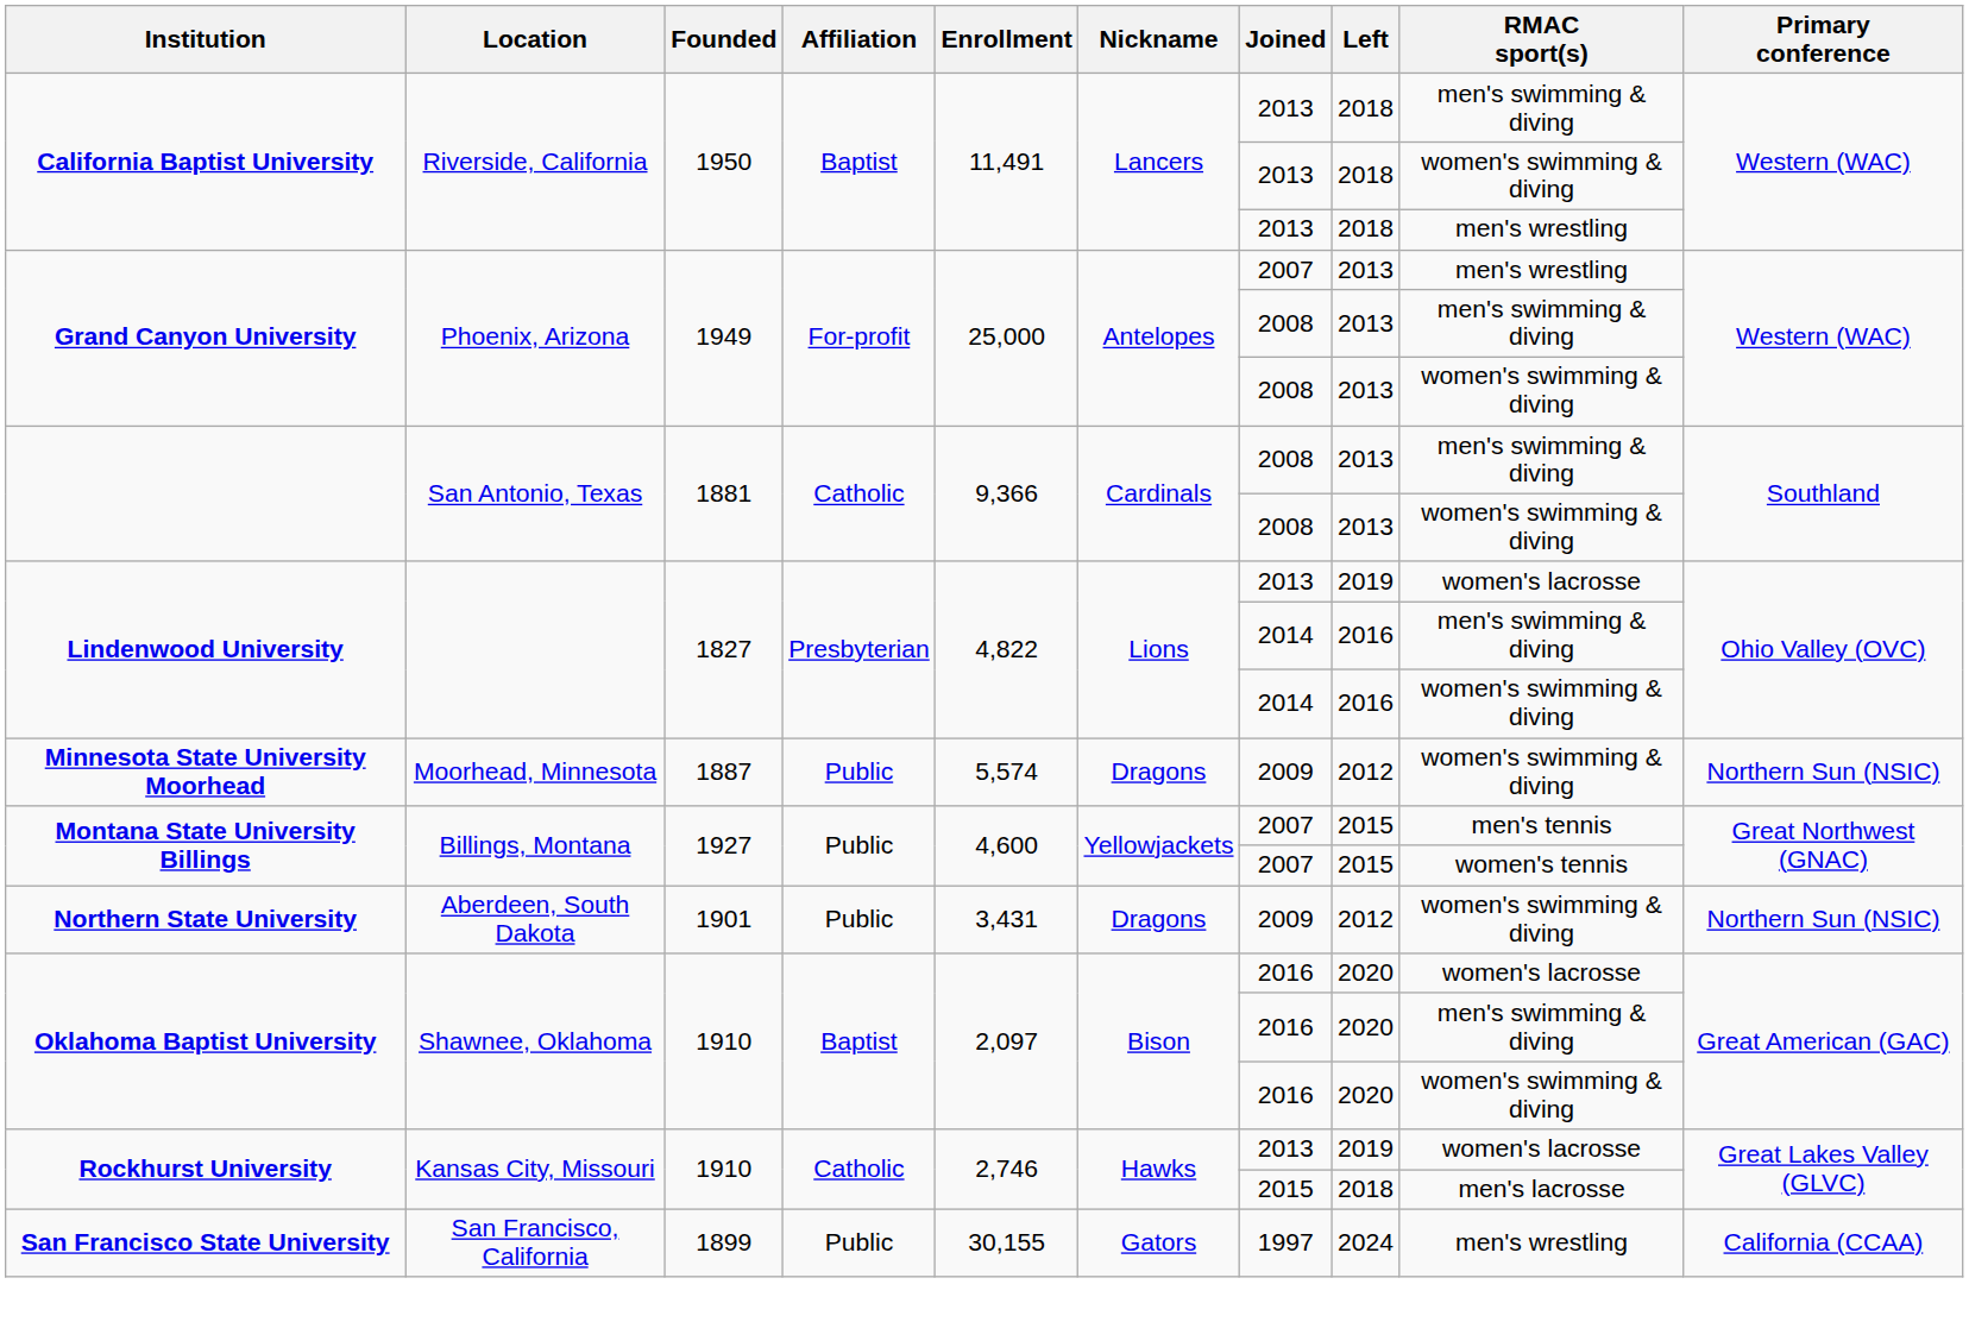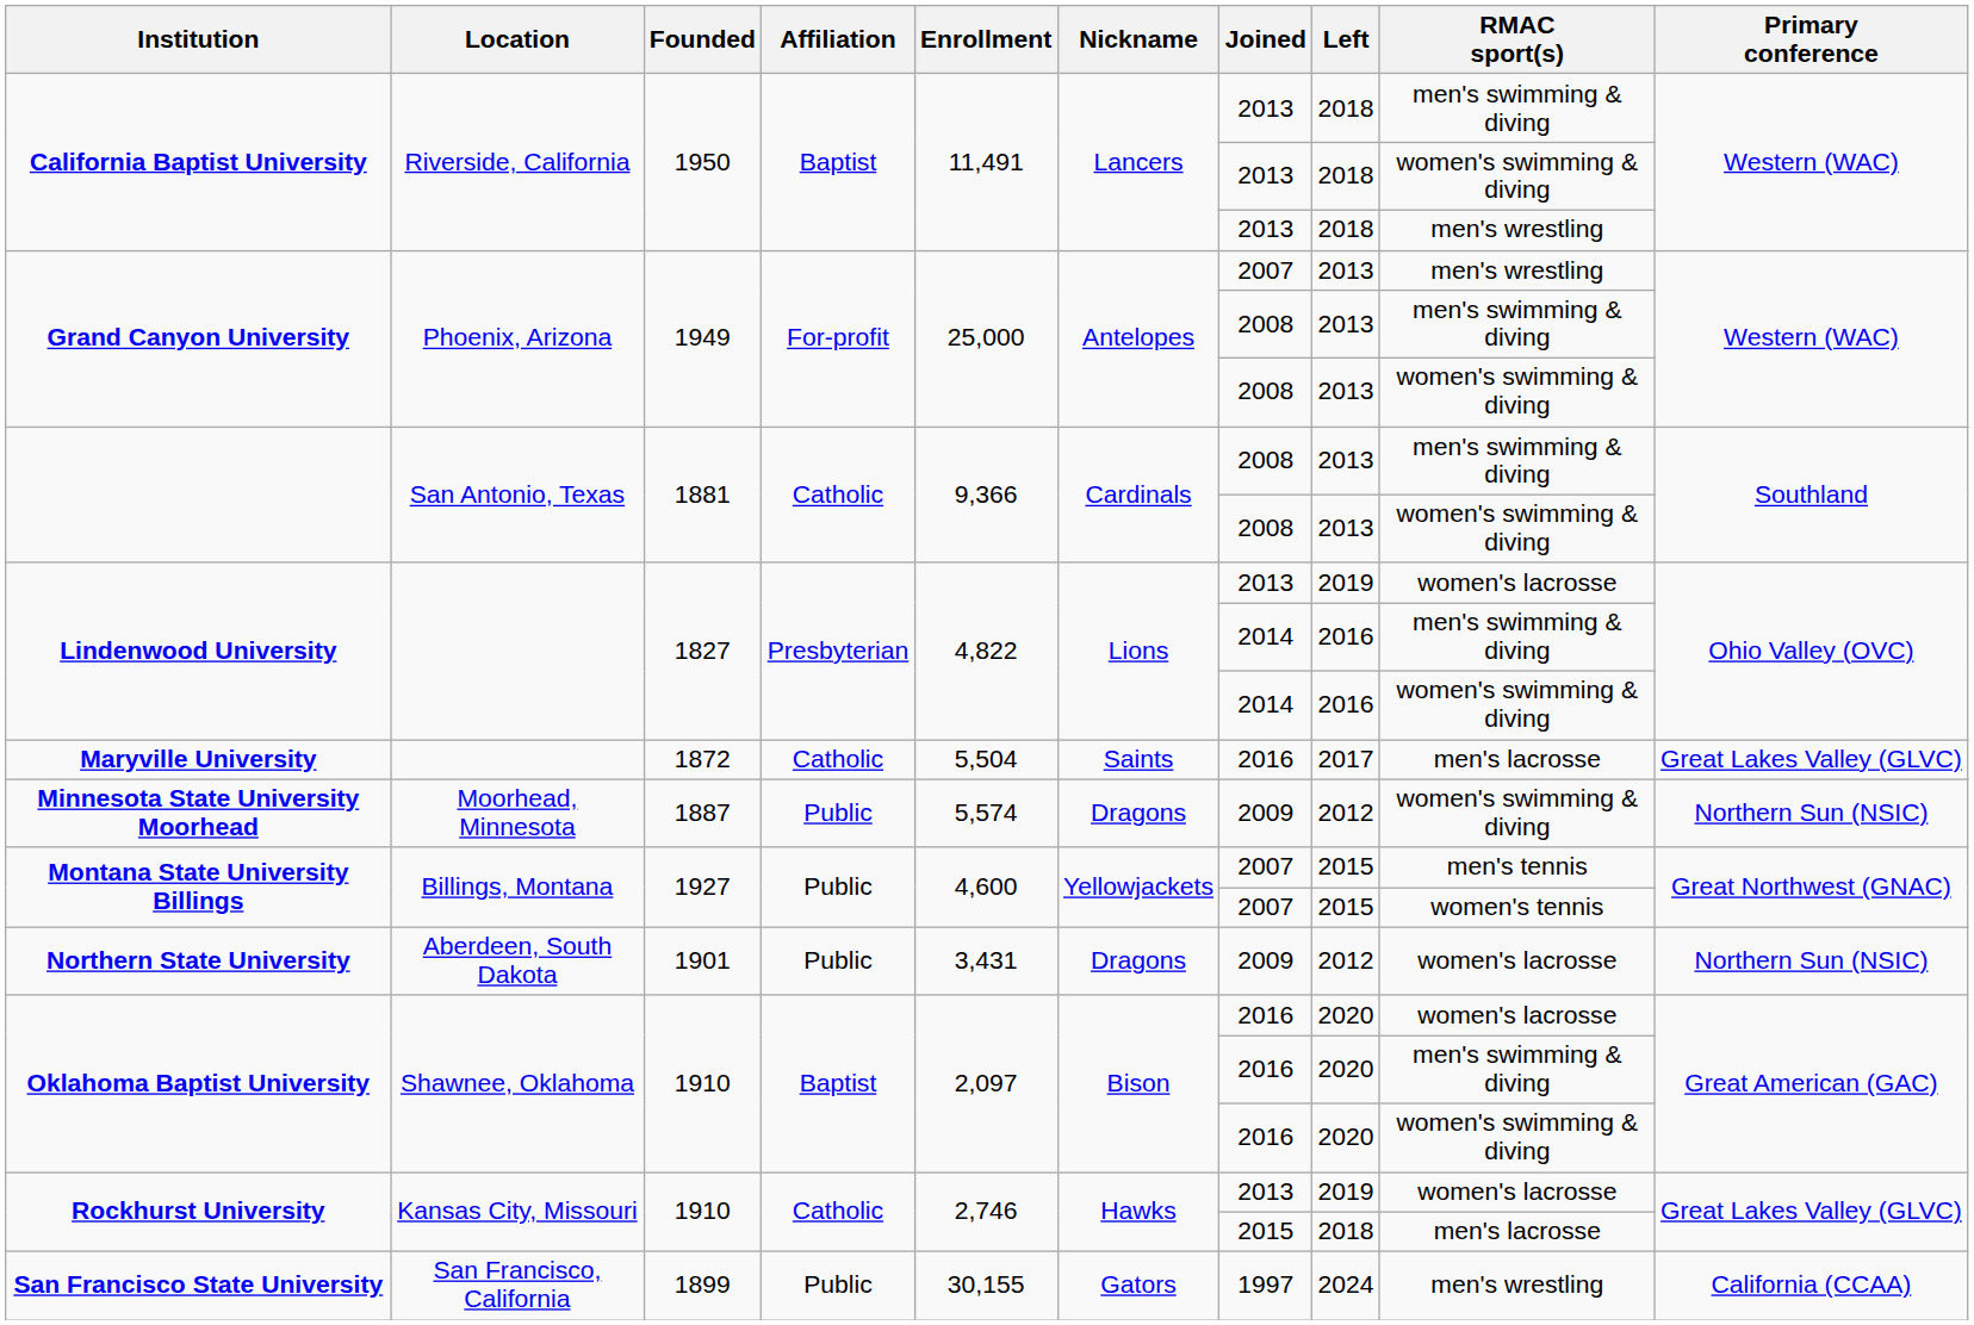+ row: Maryville University | 1872 | Catholic | 5,504 | Saints | 2016 | 2017 | men's lacrosse | Great Lakes Valley (GLVC)
Northern State University | RMAC sport(s): women's swimming & diving -> women's lacrosse
